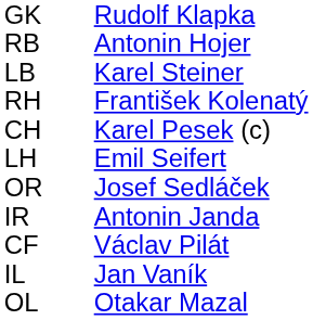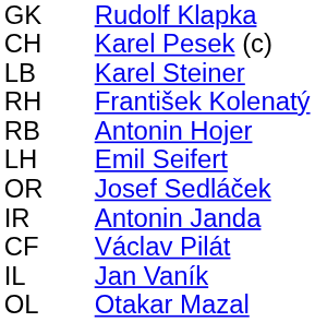rows swapped: RB <-> CH
